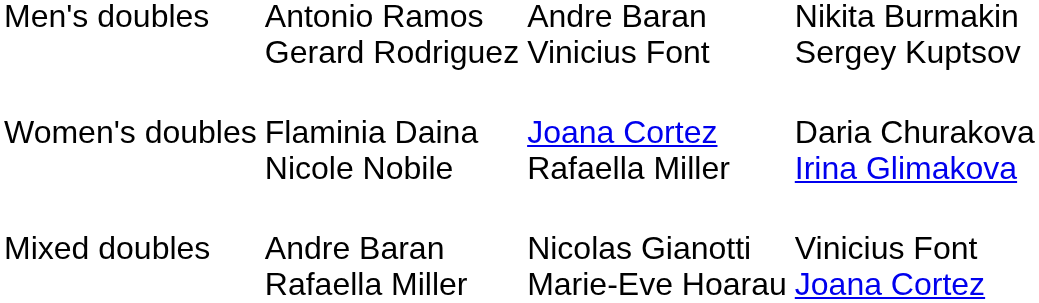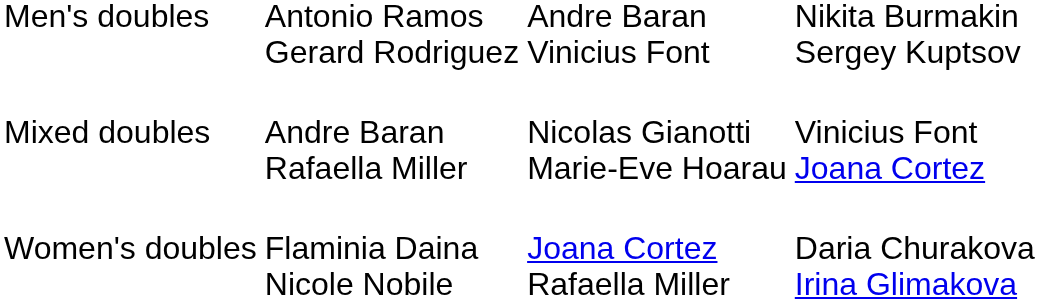rows swapped: Women's doubles <-> Mixed doubles
